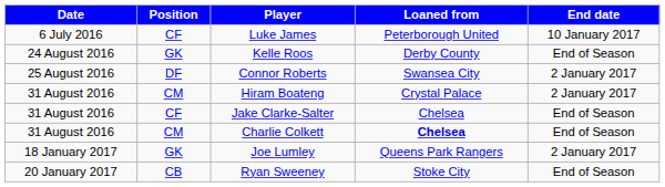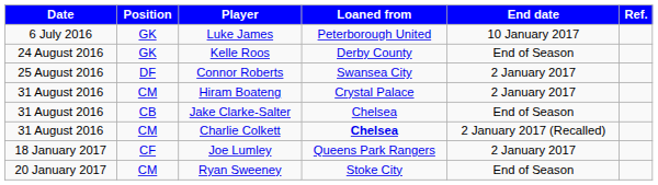+ column: Ref.
Luke James | Position: CF -> GK
Jake Clarke-Salter | Position: CF -> CB
Charlie Colkett | End date: End of Season -> 2 January 2017 (Recalled)
Joe Lumley | Position: GK -> CF
Ryan Sweeney | Position: CB -> CM
